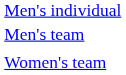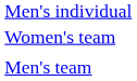rows swapped: Men's team <-> Women's team
